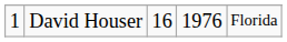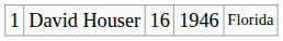David Houser | column 4: 1976 -> 1946
